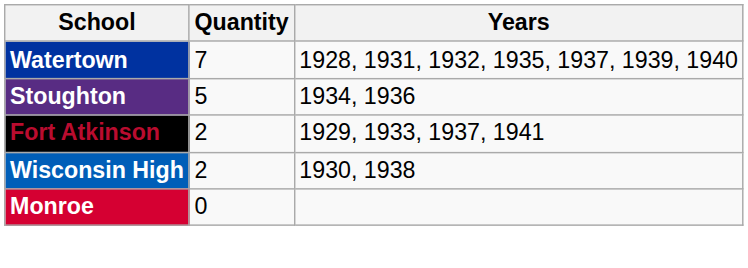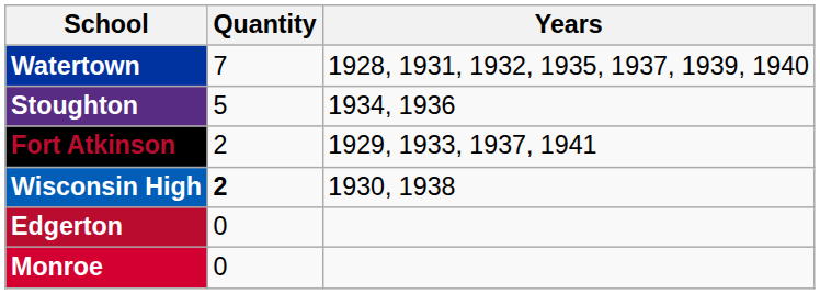Wisconsin High | Quantity: normal -> bold
+ row: Edgerton | 0
